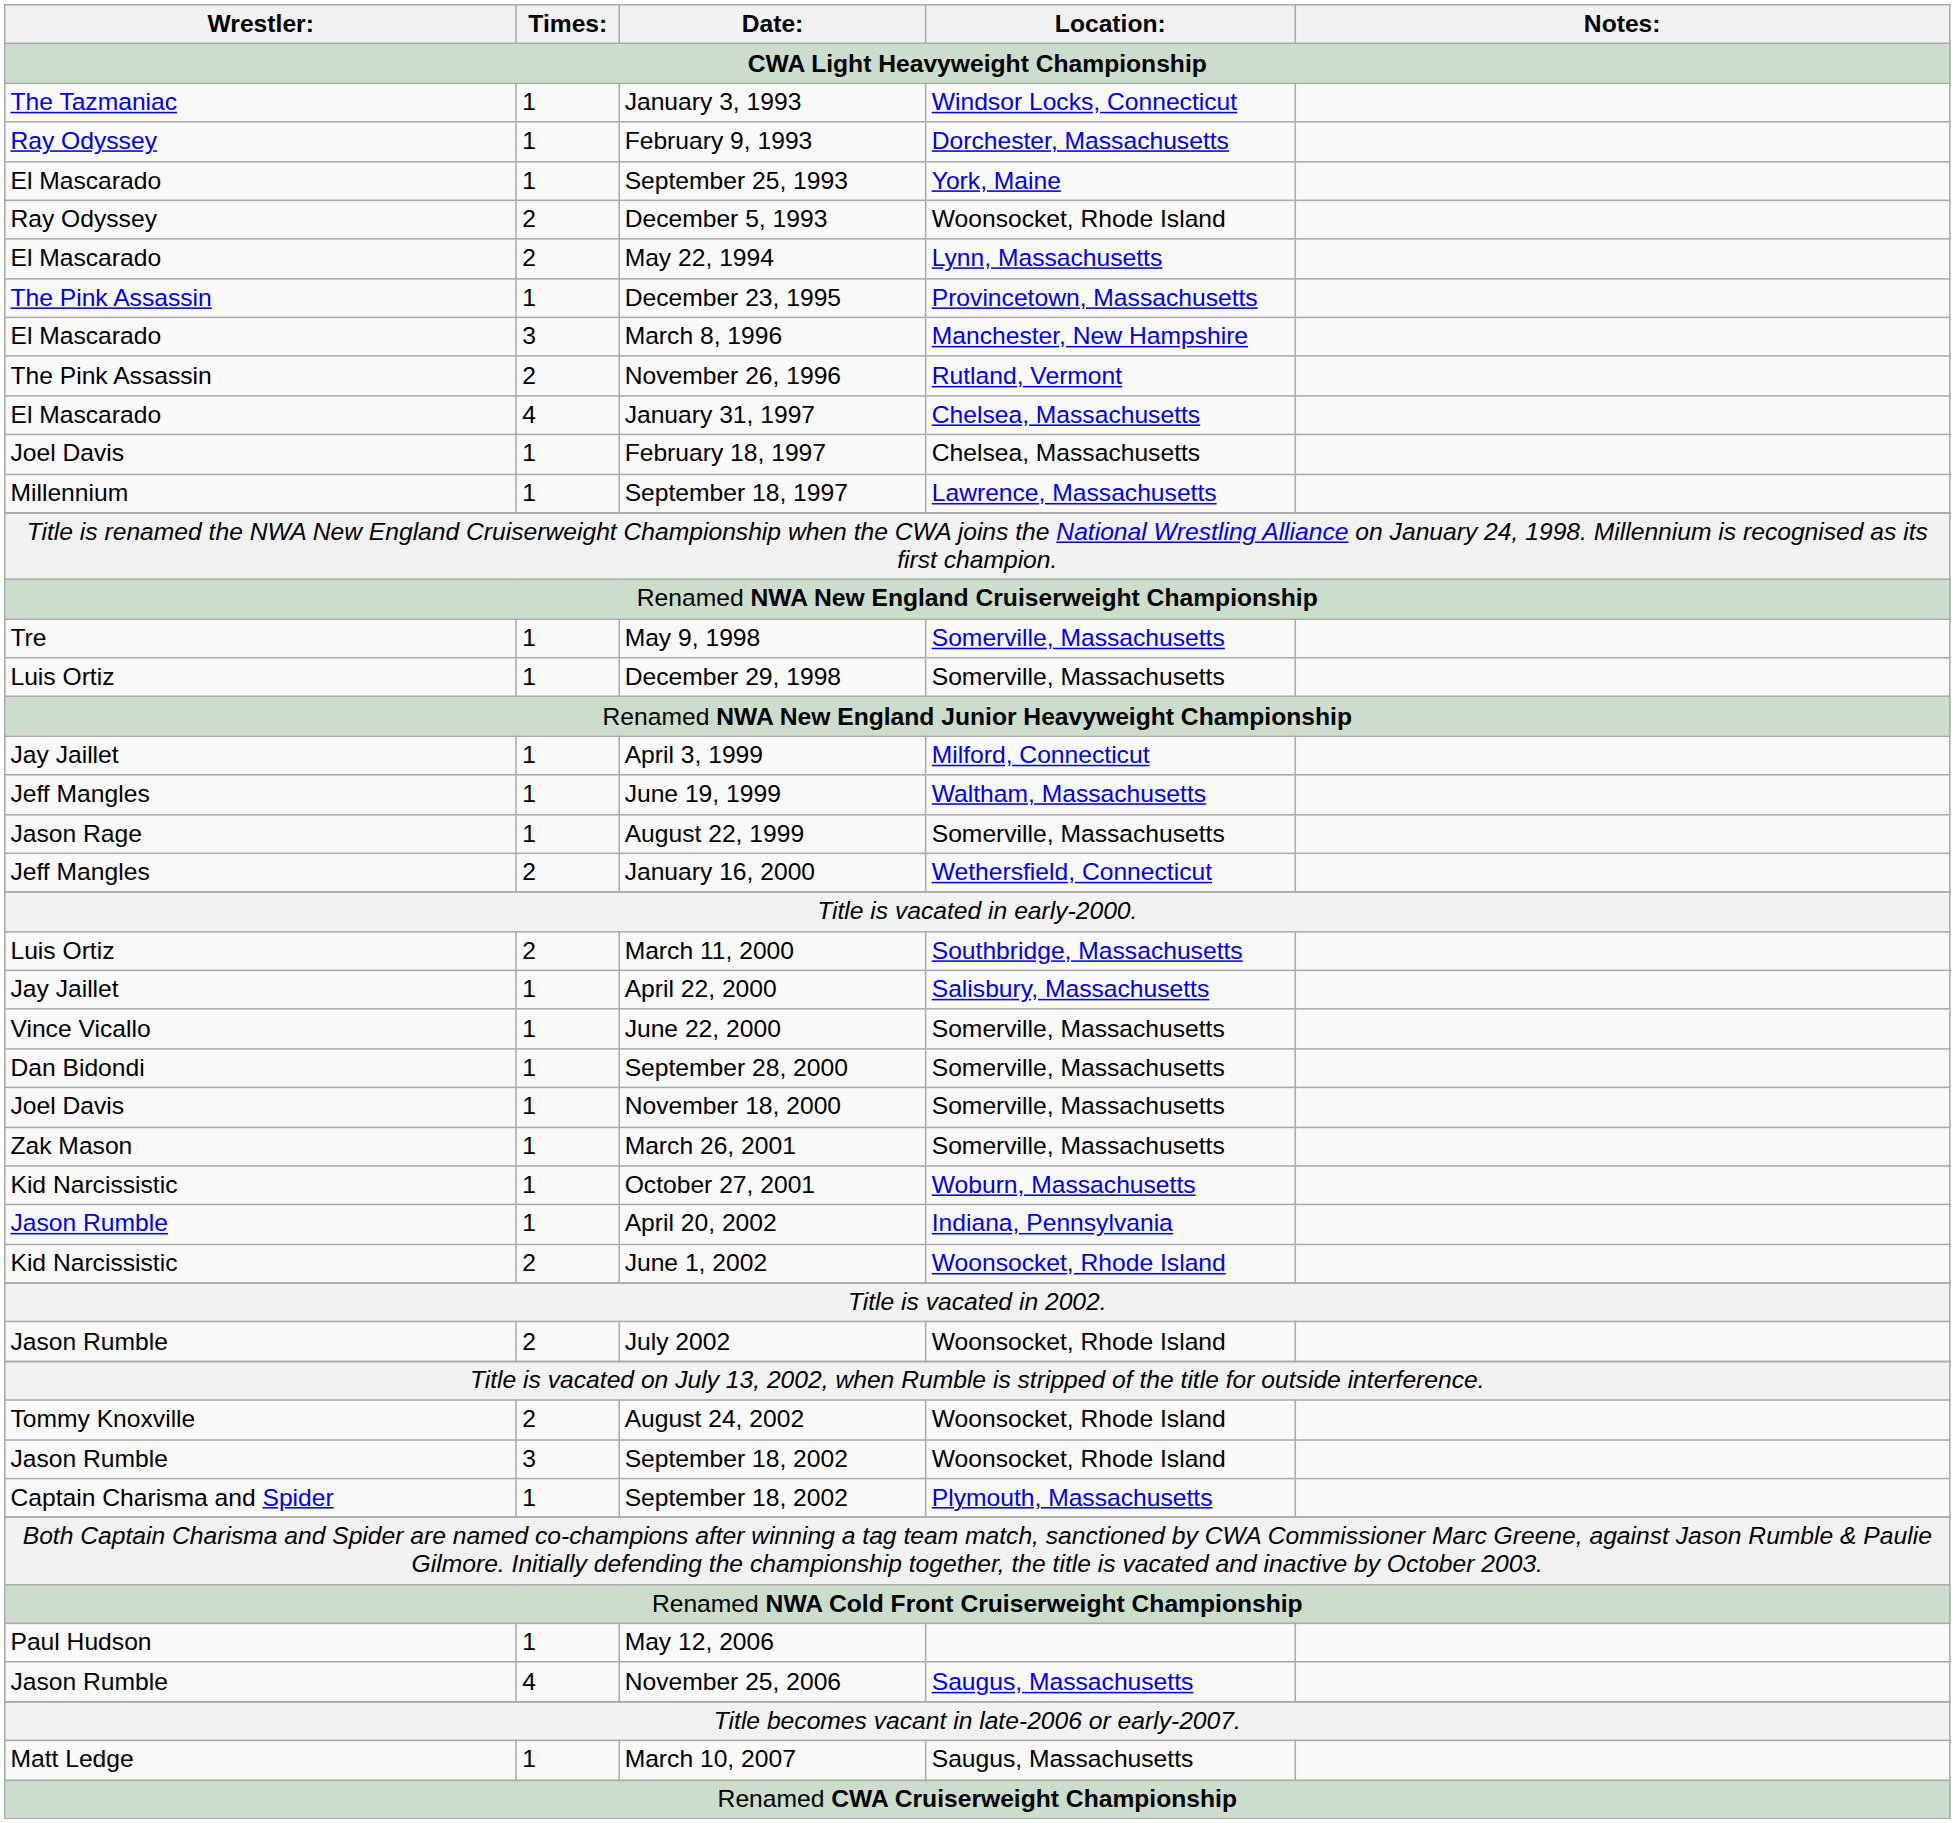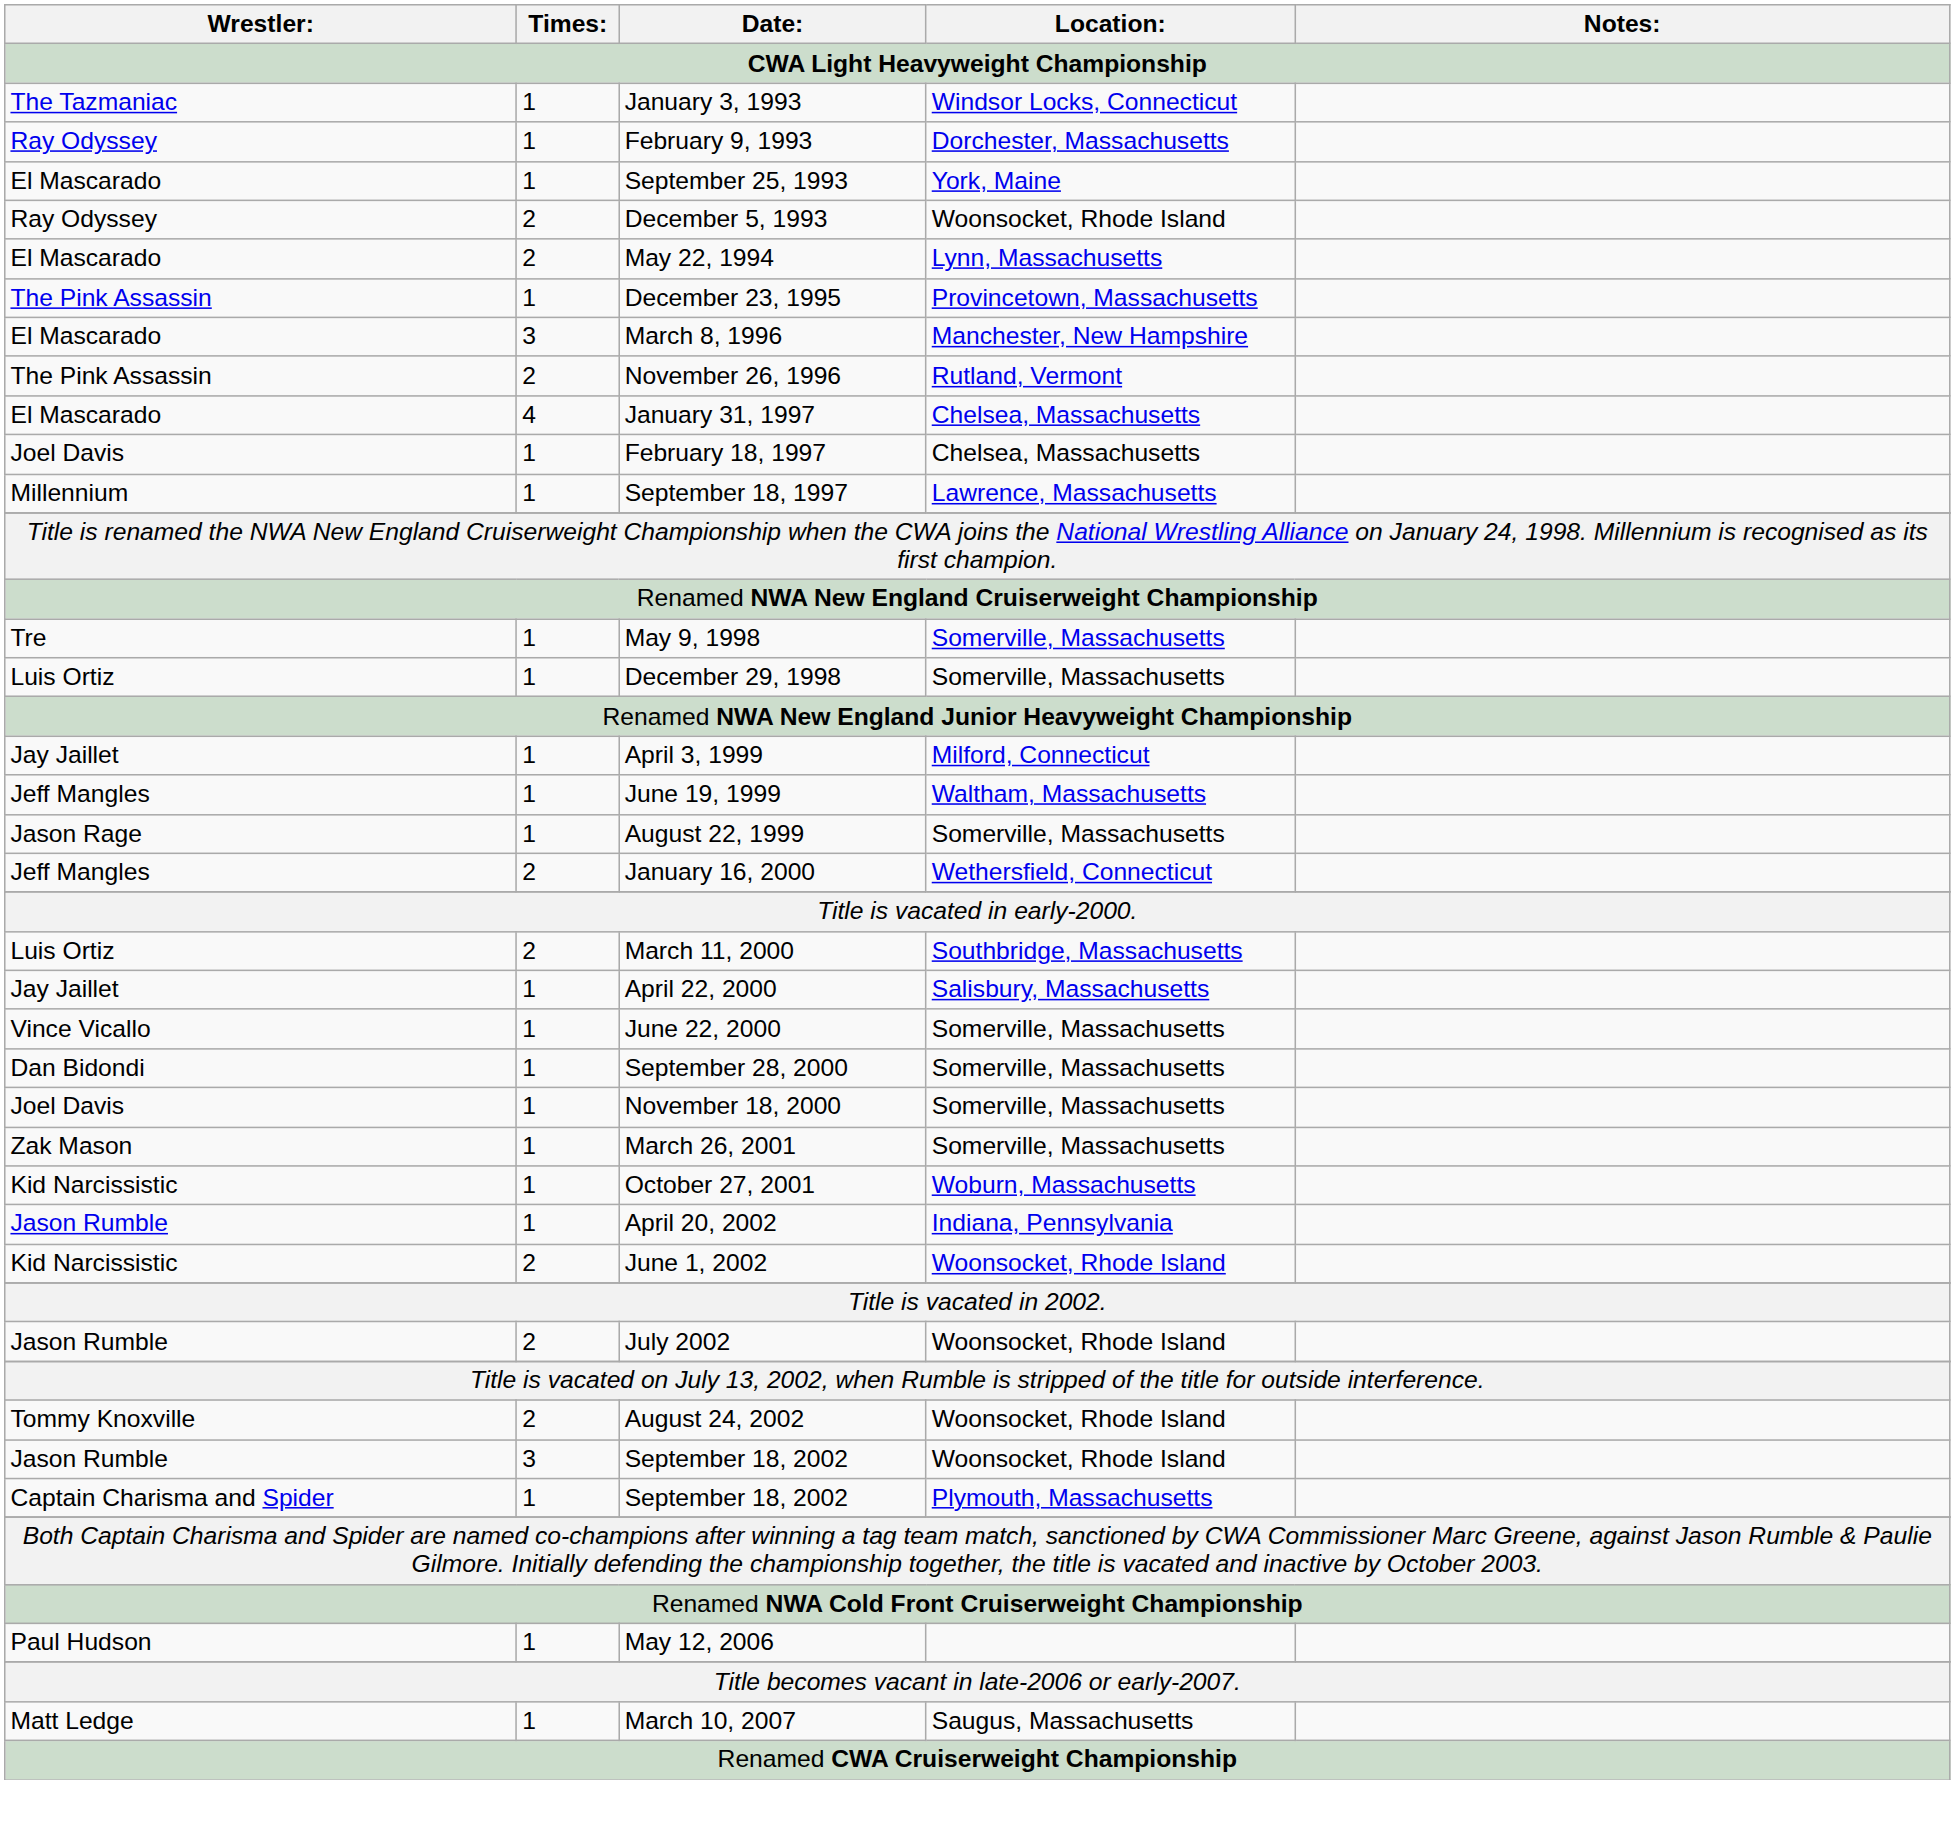- row: Jason Rumble | 4 | November 25, 2006 | Saugus, Massachusetts
